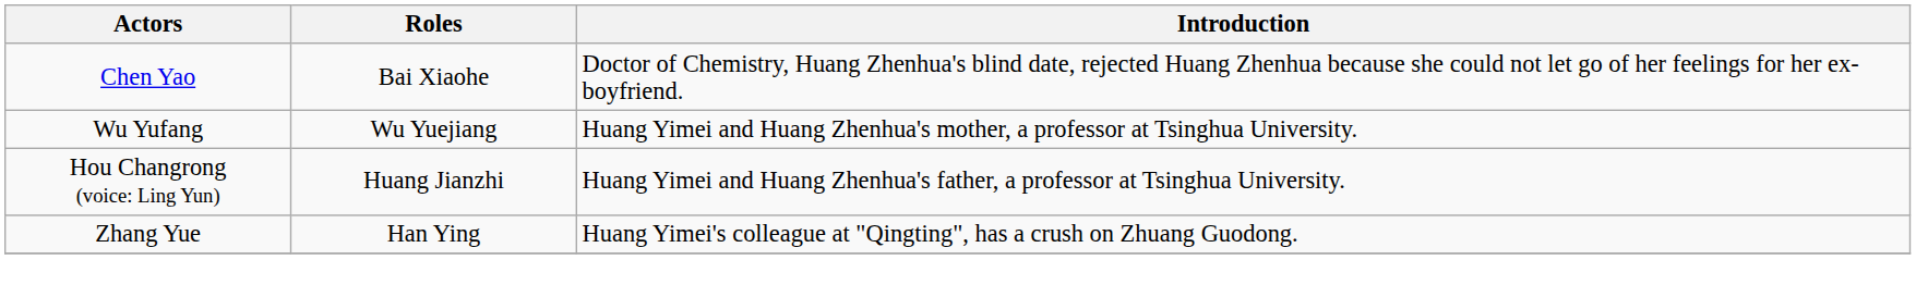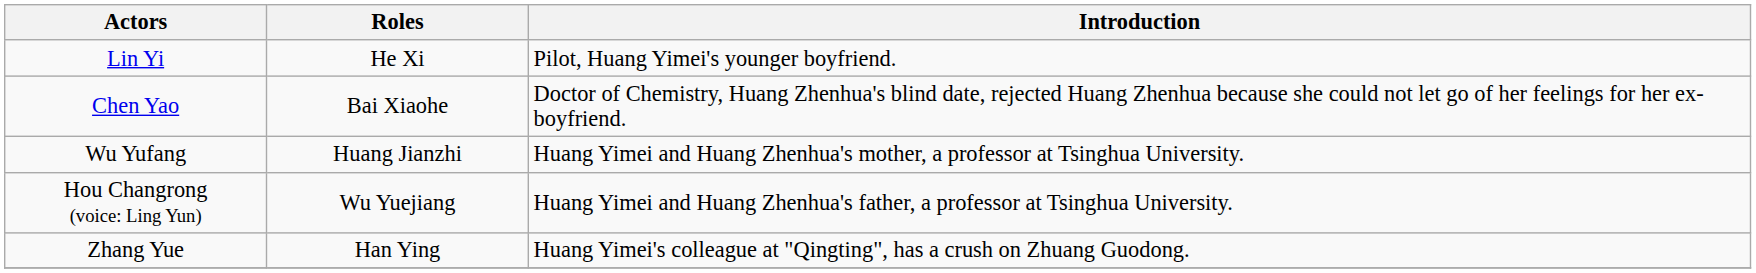+ row: Lin Yi | He Xi | Pilot, Huang Yimei's younger boyfriend.
Wu Yufang | Roles: Wu Yuejiang -> Huang Jianzhi
Hou Changrong (voice: Ling Yun) | Roles: Huang Jianzhi -> Wu Yuejiang
